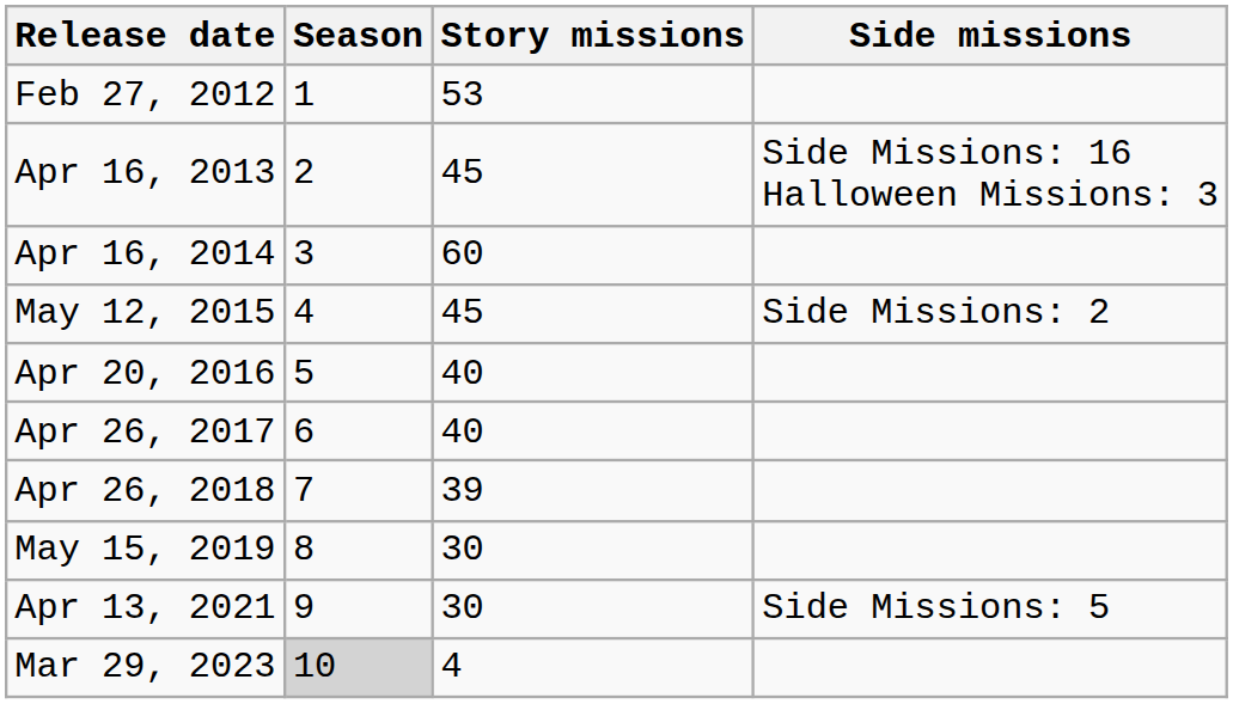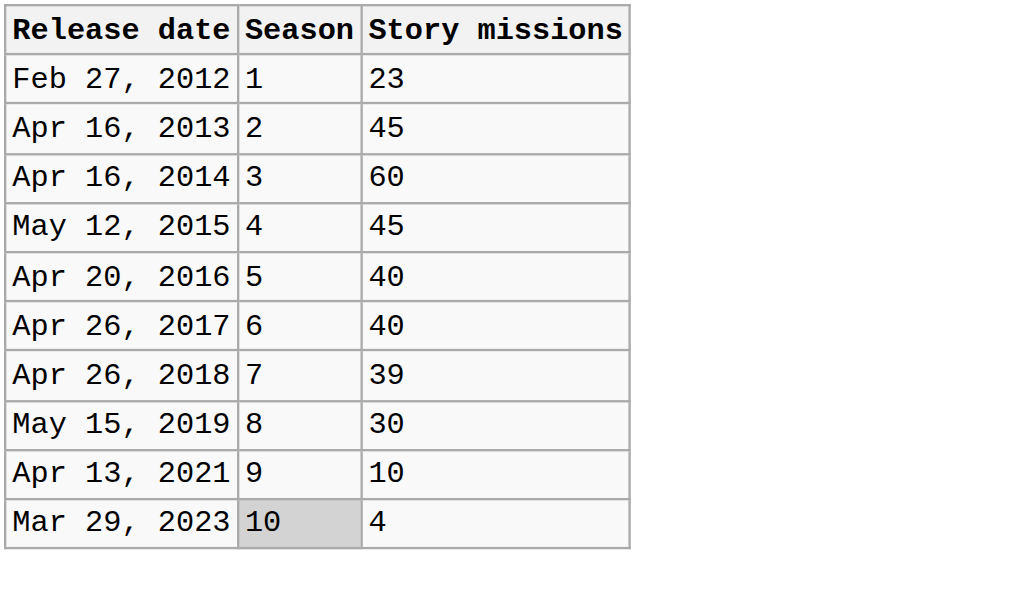- column: Side missions | Side Missions: 16 Halloween Missions: 3 | Side Missions: 2 | Side Missions: 5
Feb 27, 2012 | Story missions: 53 -> 23
Apr 13, 2021 | Story missions: 30 -> 10
